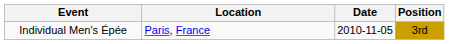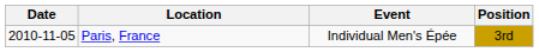columns swapped: Date <-> Event
